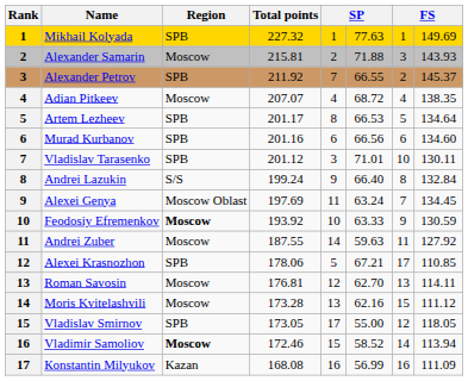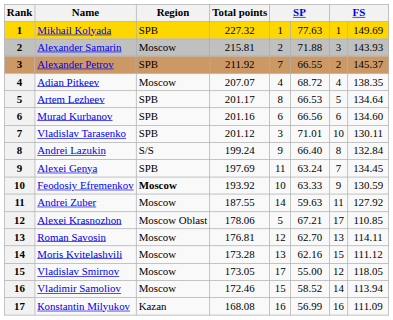Alexei Genya | Region: Moscow Oblast -> SPB
Alexei Krasnozhon | Region: SPB -> Moscow Oblast
Vladislav Smirnov | Region: SPB -> Moscow
Vladimir Samoliov | Region: bold -> normal
